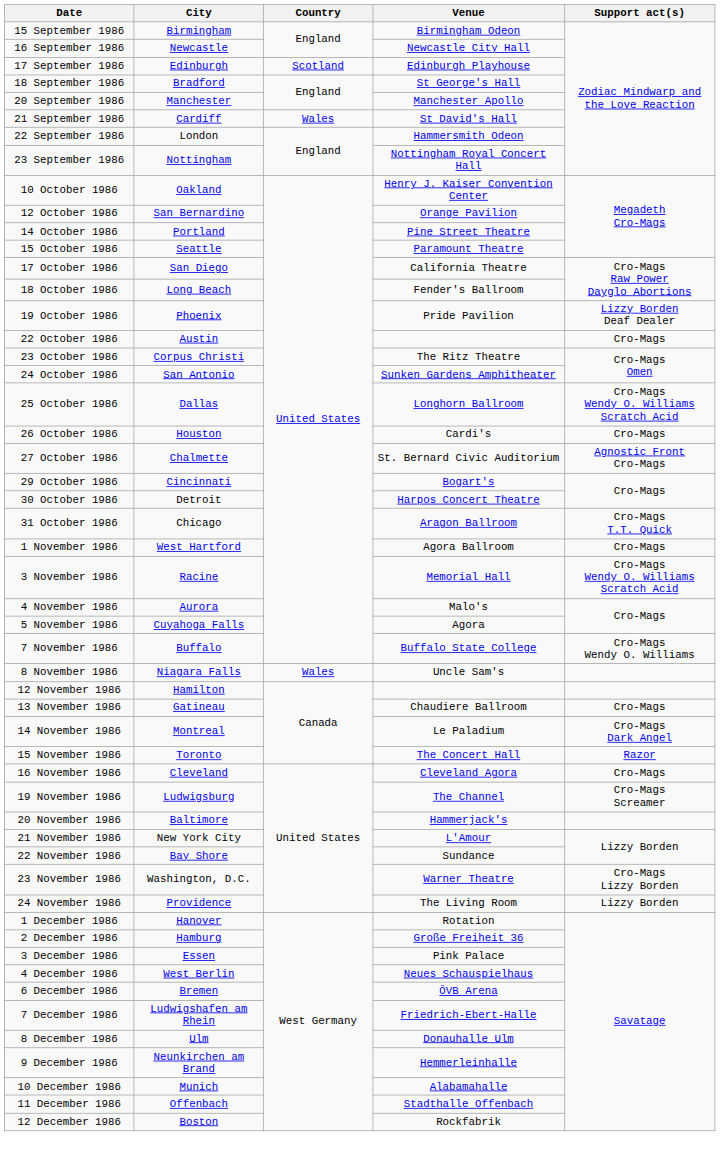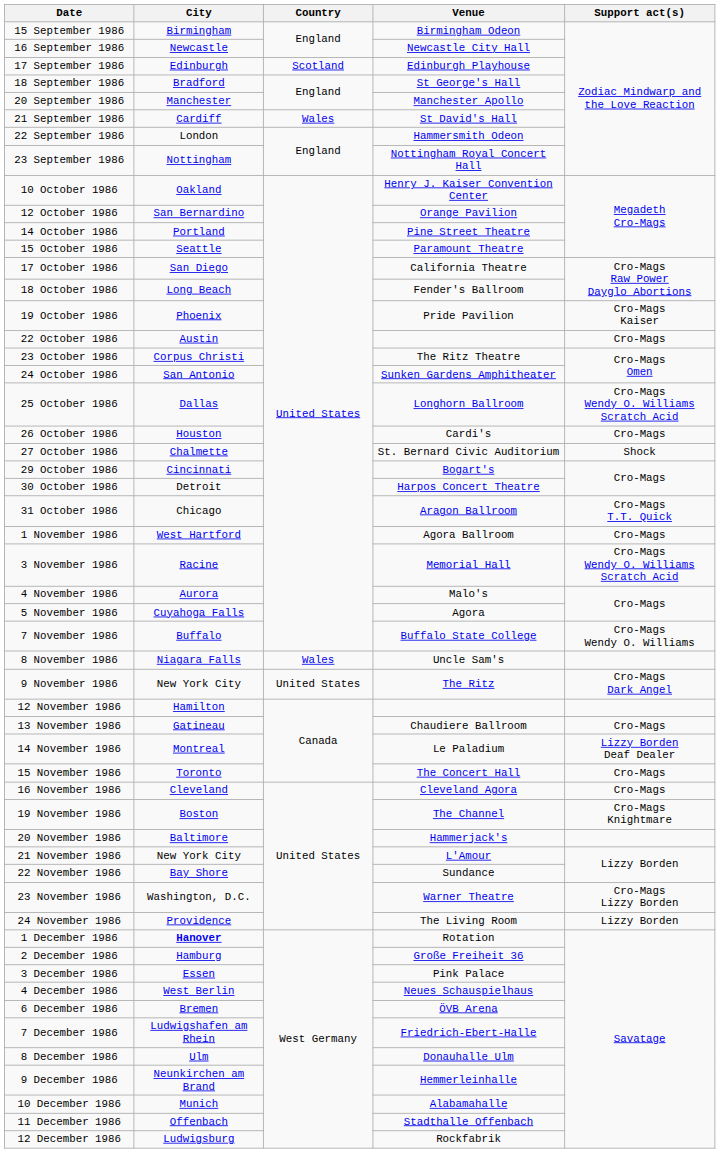19 October 1986 | Support act(s): Lizzy Borden Deaf Dealer -> Cro-Mags Kaiser
27 October 1986 | Support act(s): Agnostic Front Cro-Mags -> Shock
+ row: 9 November 1986 | New York City | United States | The Ritz | Cro-Mags Dark Angel
14 November 1986 | Support act(s): Cro-Mags Dark Angel -> Lizzy Borden Deaf Dealer
15 November 1986 | Support act(s): Razor -> Cro-Mags
19 November 1986 | City: Ludwigsburg -> Boston
19 November 1986 | Support act(s): Cro-Mags Screamer -> Cro-Mags Knightmare
1 December 1986 | City: normal -> bold
12 December 1986 | City: Boston -> Ludwigsburg
